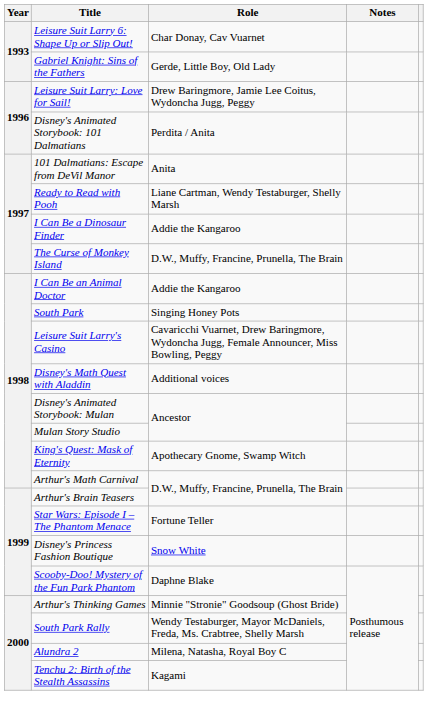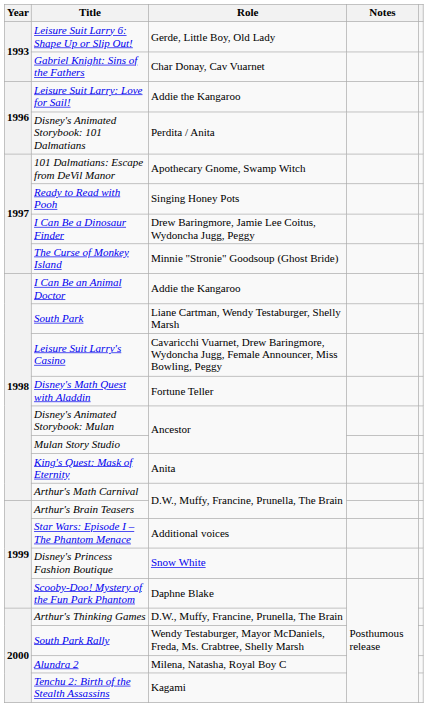Leisure Suit Larry 6: Shape Up or Slip Out! | Role: Char Donay, Cav Vuarnet -> Gerde, Little Boy, Old Lady
Gabriel Knight: Sins of the Fathers | Role: Gerde, Little Boy, Old Lady -> Char Donay, Cav Vuarnet
Leisure Suit Larry: Love for Sail! | Role: Drew Baringmore, Jamie Lee Coitus, Wydoncha Jugg, Peggy -> Addie the Kangaroo
101 Dalmatians: Escape from DeVil Manor | Role: Anita -> Apothecary Gnome, Swamp Witch
Ready to Read with Pooh | Role: Liane Cartman, Wendy Testaburger, Shelly Marsh -> Singing Honey Pots
I Can Be a Dinosaur Finder | Role: Addie the Kangaroo -> Drew Baringmore, Jamie Lee Coitus, Wydoncha Jugg, Peggy
The Curse of Monkey Island | Role: D.W., Muffy, Francine, Prunella, The Brain -> Minnie "Stronie" Goodsoup (Ghost Bride)
South Park | Role: Singing Honey Pots -> Liane Cartman, Wendy Testaburger, Shelly Marsh
Disney's Math Quest with Aladdin | Role: Additional voices -> Fortune Teller
King's Quest: Mask of Eternity | Role: Apothecary Gnome, Swamp Witch -> Anita
Star Wars: Episode I – The Phantom Menace | Role: Fortune Teller -> Additional voices
Arthur's Thinking Games | Role: Minnie "Stronie" Goodsoup (Ghost Bride) -> D.W., Muffy, Francine, Prunella, The Brain
